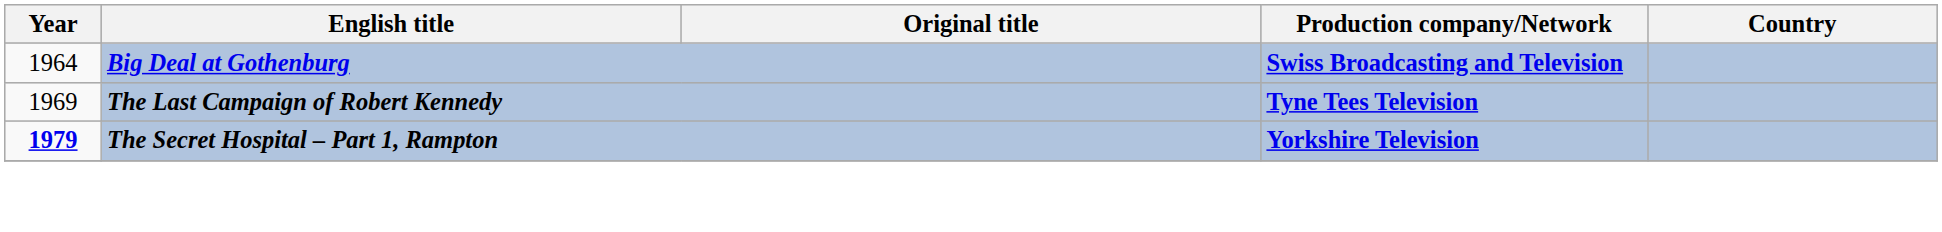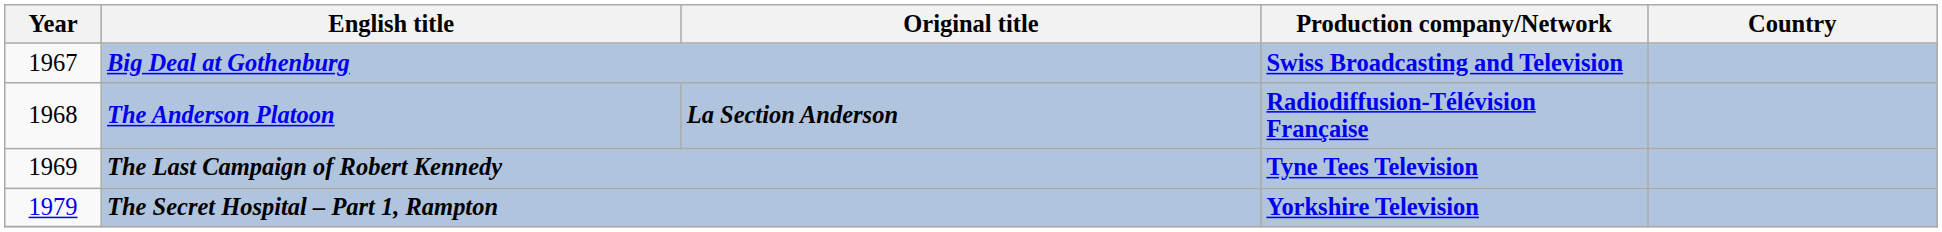Big Deal at Gothenburg | Year: 1964 -> 1967
+ row: 1968 | The Anderson Platoon | La Section Anderson | Radiodiffusion-Télévision Française
The Secret Hospital – Part 1, Rampton | Year: bold -> normal
